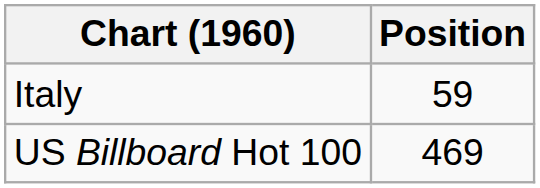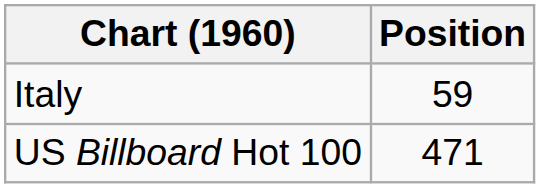US Billboard Hot 100 | Position: 469 -> 471
